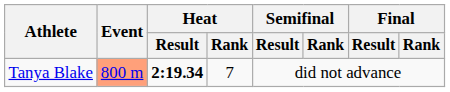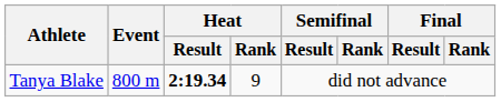Tanya Blake | Event: lightsalmon background -> no background
Tanya Blake | Heat / Rank: 7 -> 9
